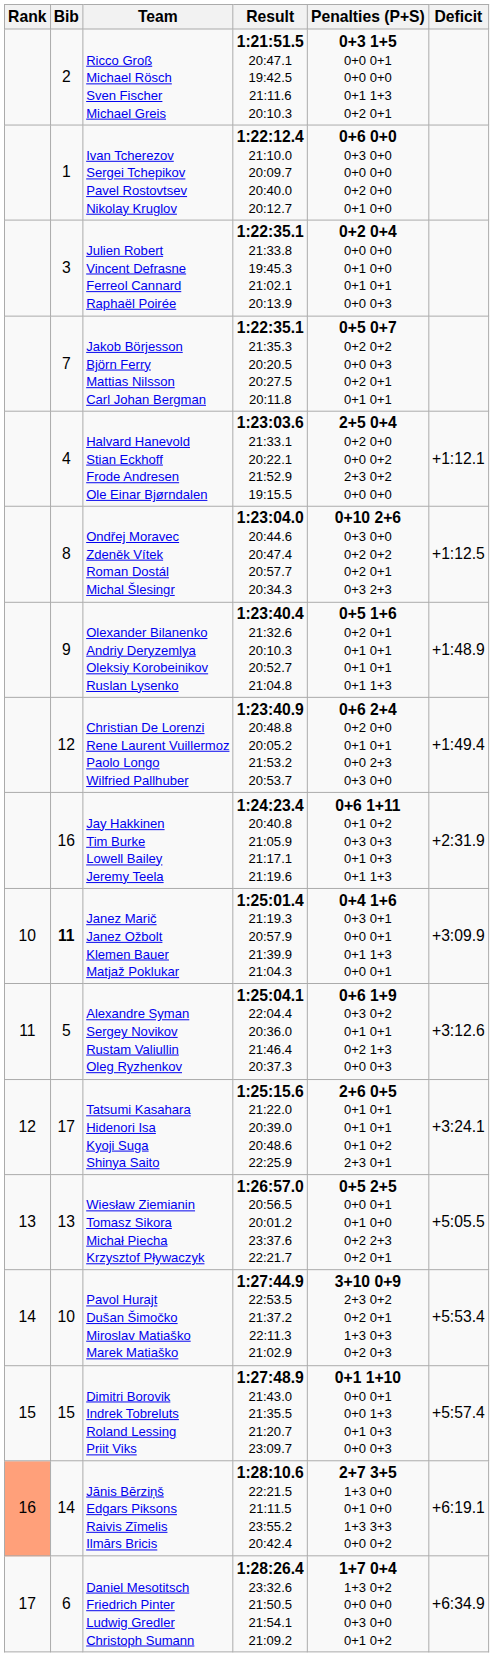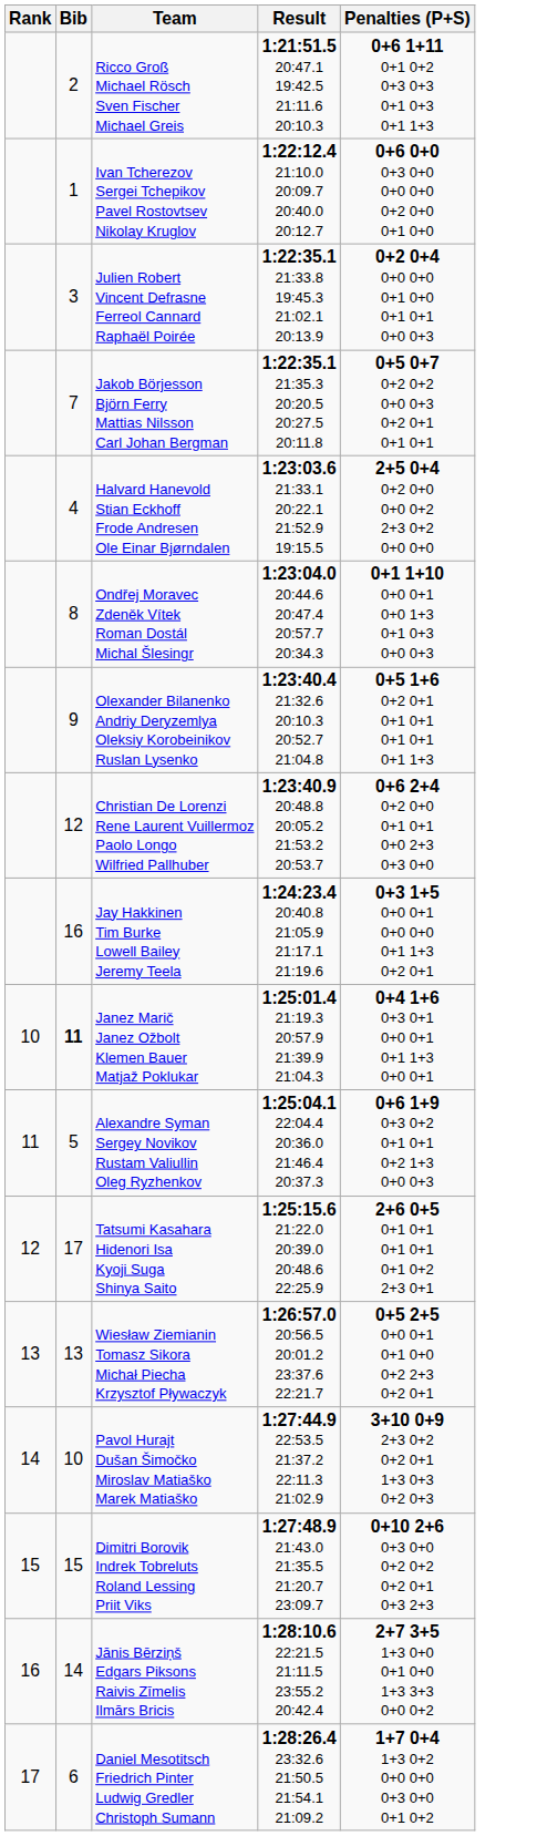- column: Deficit | +1:12.1 | +1:12.5 | +1:48.9 | +1:49.4 | +2:31.9 | +3:09.9 | +3:12.6 | +3:24.1 | +5:05.5 | +5:53.4 | +5:57.4 | +6:19.1 | +6:34.9
Ricco Groß Michael Rösch Sven Fischer Michael Greis | Penalties (P+S): 0+3 1+5 0+0 0+1 0+0 0+0 0+1 1+3 0+2 0+1 -> 0+6 1+11 0+1 0+2 0+3 0+3 0+1 0+3 0+1 1+3
Ondřej Moravec Zdeněk Vítek Roman Dostál Michal Šlesingr | Penalties (P+S): 0+10 2+6 0+3 0+0 0+2 0+2 0+2 0+1 0+3 2+3 -> 0+1 1+10 0+0 0+1 0+0 1+3 0+1 0+3 0+0 0+3
Jay Hakkinen Tim Burke Lowell Bailey Jeremy Teela | Penalties (P+S): 0+6 1+11 0+1 0+2 0+3 0+3 0+1 0+3 0+1 1+3 -> 0+3 1+5 0+0 0+1 0+0 0+0 0+1 1+3 0+2 0+1
Dimitri Borovik Indrek Tobreluts Roland Lessing Priit Viks | Penalties (P+S): 0+1 1+10 0+0 0+1 0+0 1+3 0+1 0+3 0+0 0+3 -> 0+10 2+6 0+3 0+0 0+2 0+2 0+2 0+1 0+3 2+3
Jānis Bērziņš Edgars Piksons Raivis Zīmelis Ilmārs Bricis | Rank: lightsalmon background -> no background
